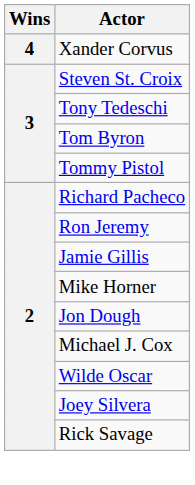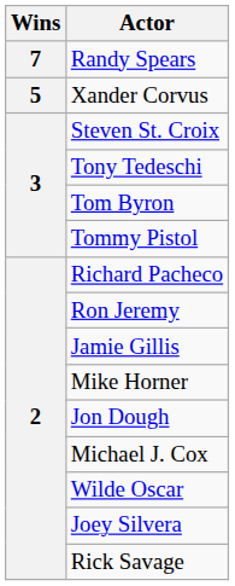+ row: 7 | Randy Spears
Xander Corvus | Wins: 4 -> 5
